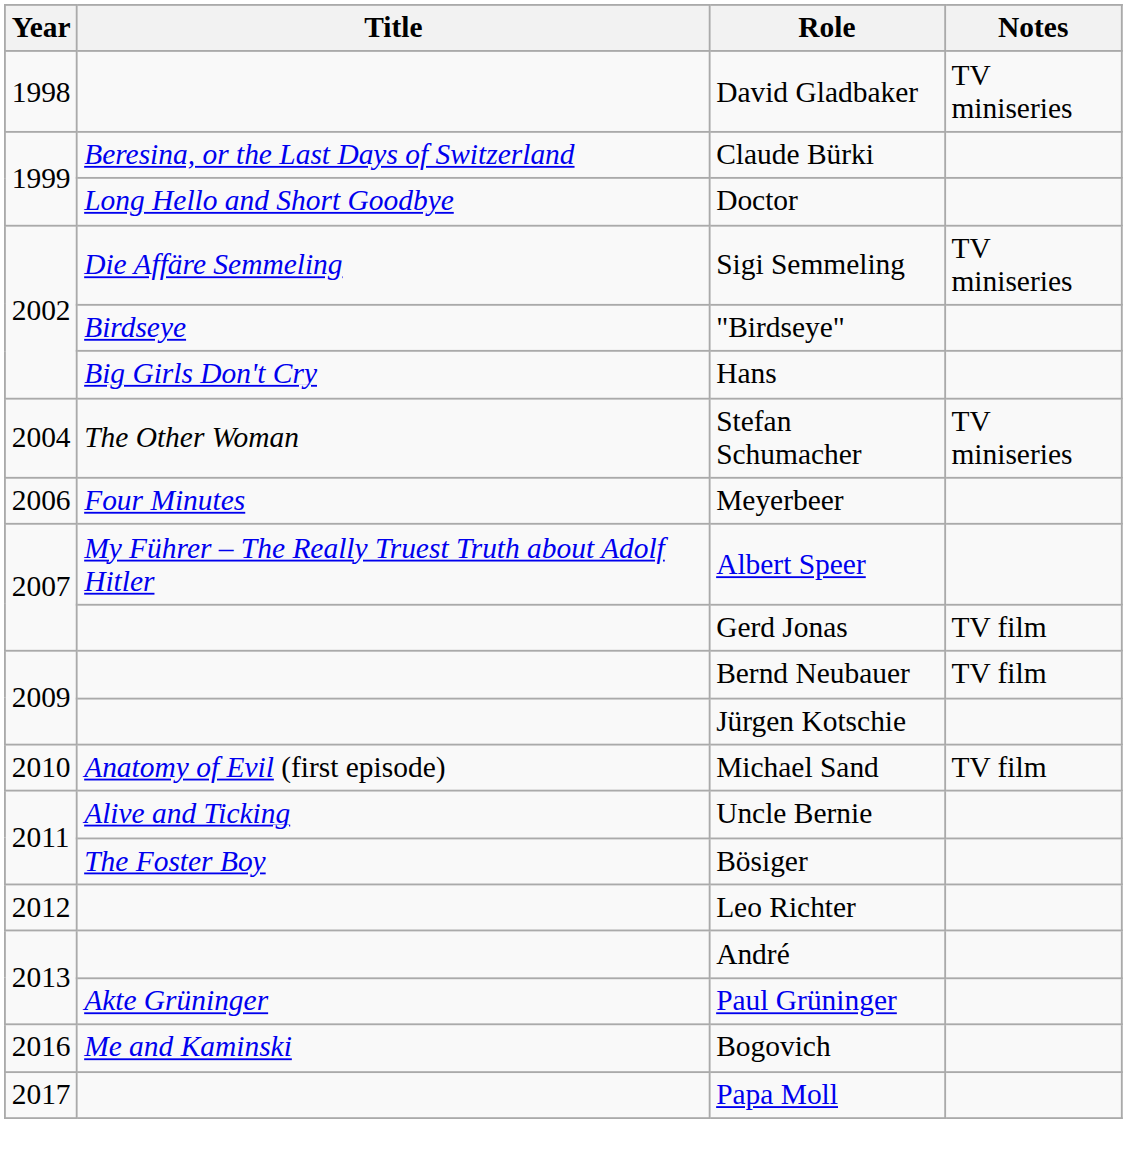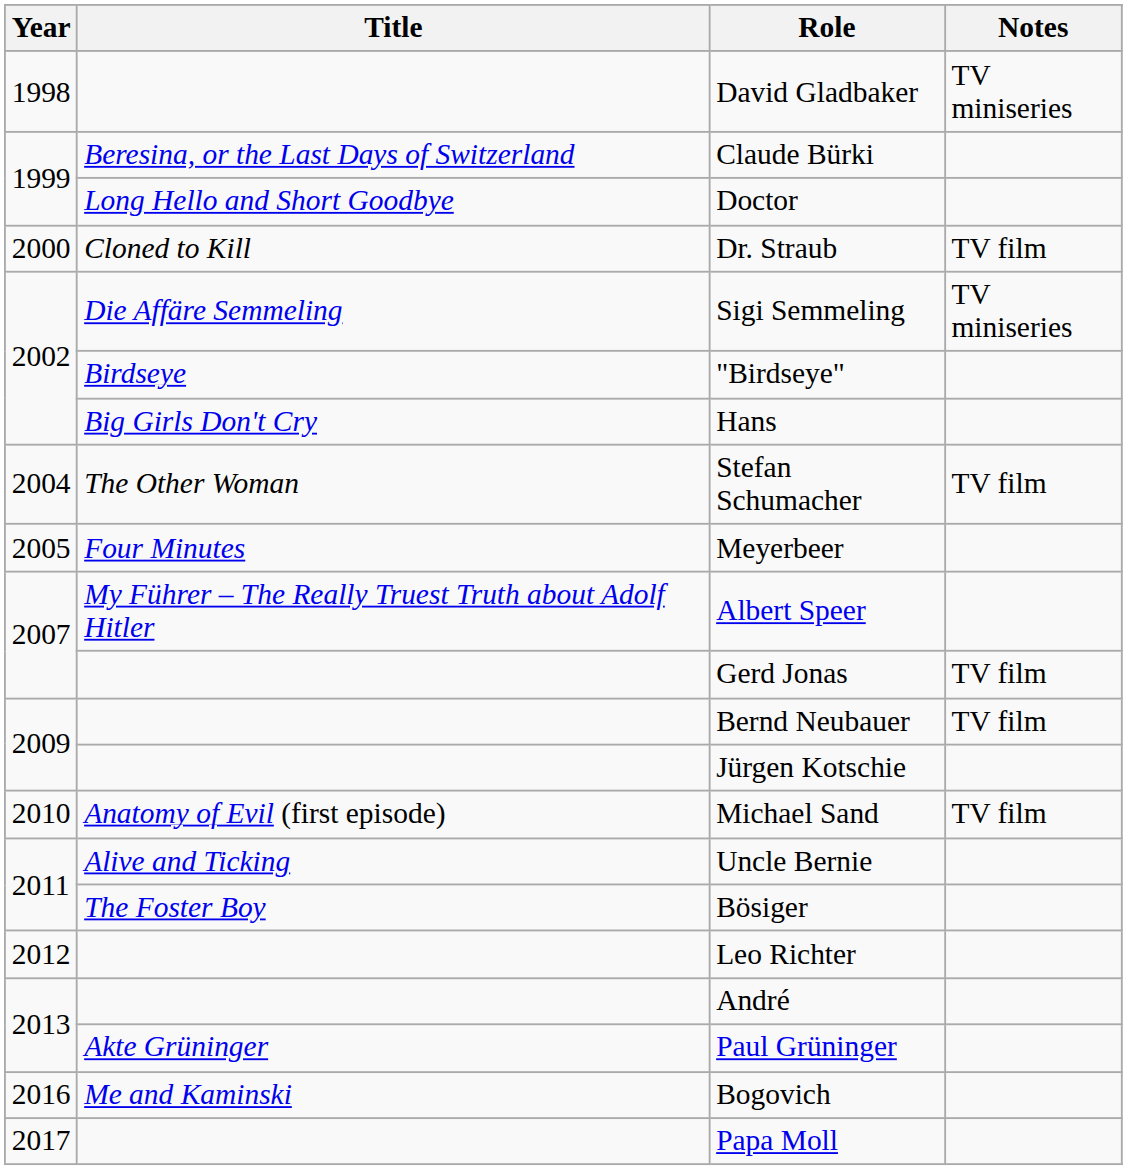+ row: 2000 | Cloned to Kill | Dr. Straub | TV film
Stefan Schumacher | Notes: TV miniseries -> TV film
Meyerbeer | Year: 2006 -> 2005
